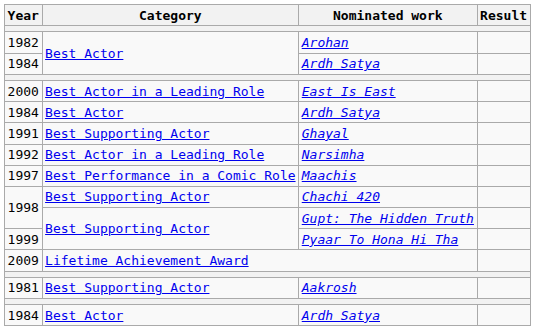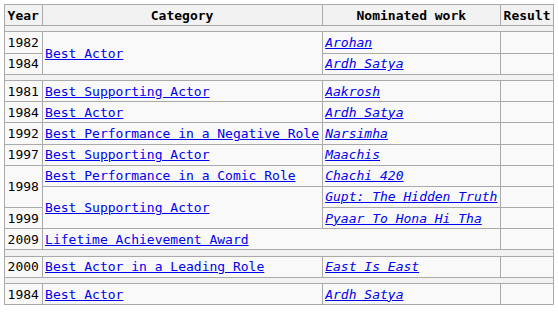rows swapped: Aakrosh <-> East Is East
- row: 1991 | Best Supporting Actor | Ghayal
Narsimha | Category: Best Actor in a Leading Role -> Best Performance in a Negative Role
Maachis | Category: Best Performance in a Comic Role -> Best Supporting Actor
Chachi 420 | Category: Best Supporting Actor -> Best Performance in a Comic Role
